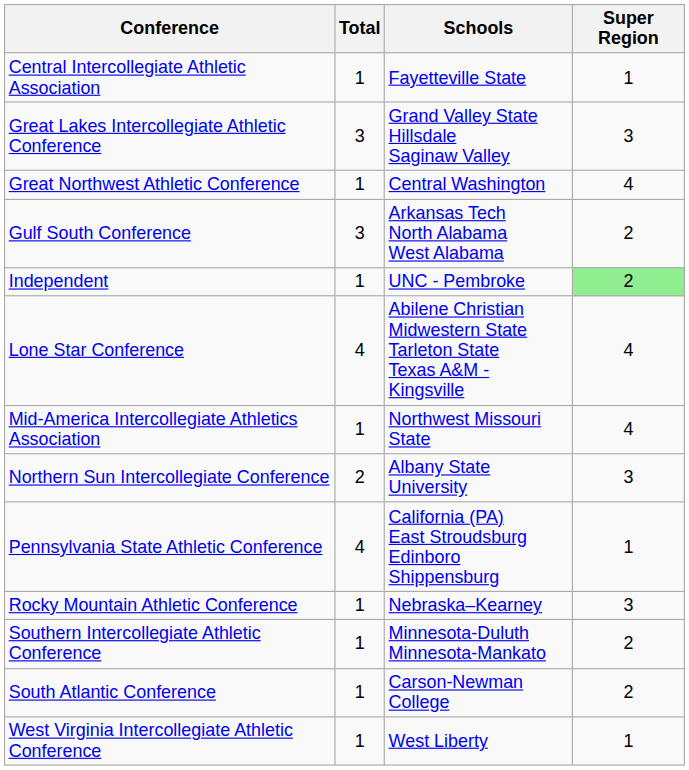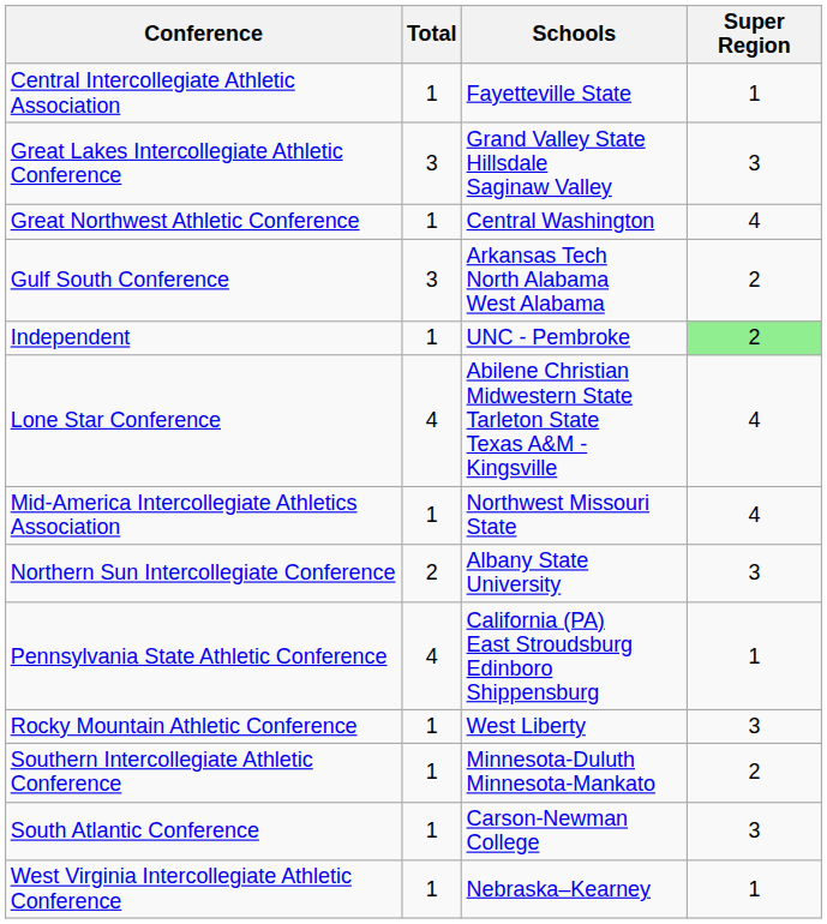Rocky Mountain Athletic Conference | Schools: Nebraska–Kearney -> West Liberty
South Atlantic Conference | Super Region: 2 -> 3
West Virginia Intercollegiate Athletic Conference | Schools: West Liberty -> Nebraska–Kearney
